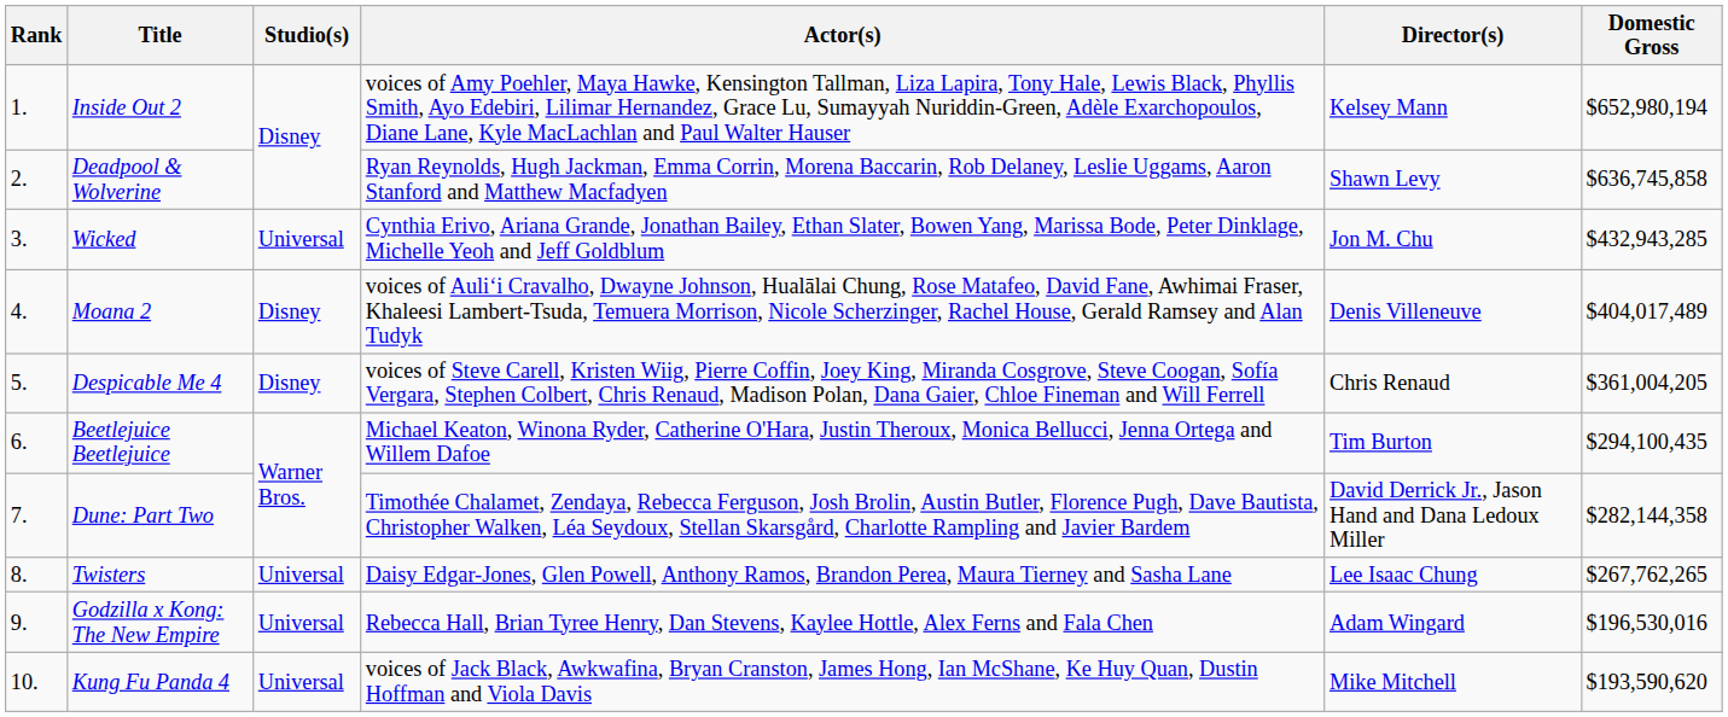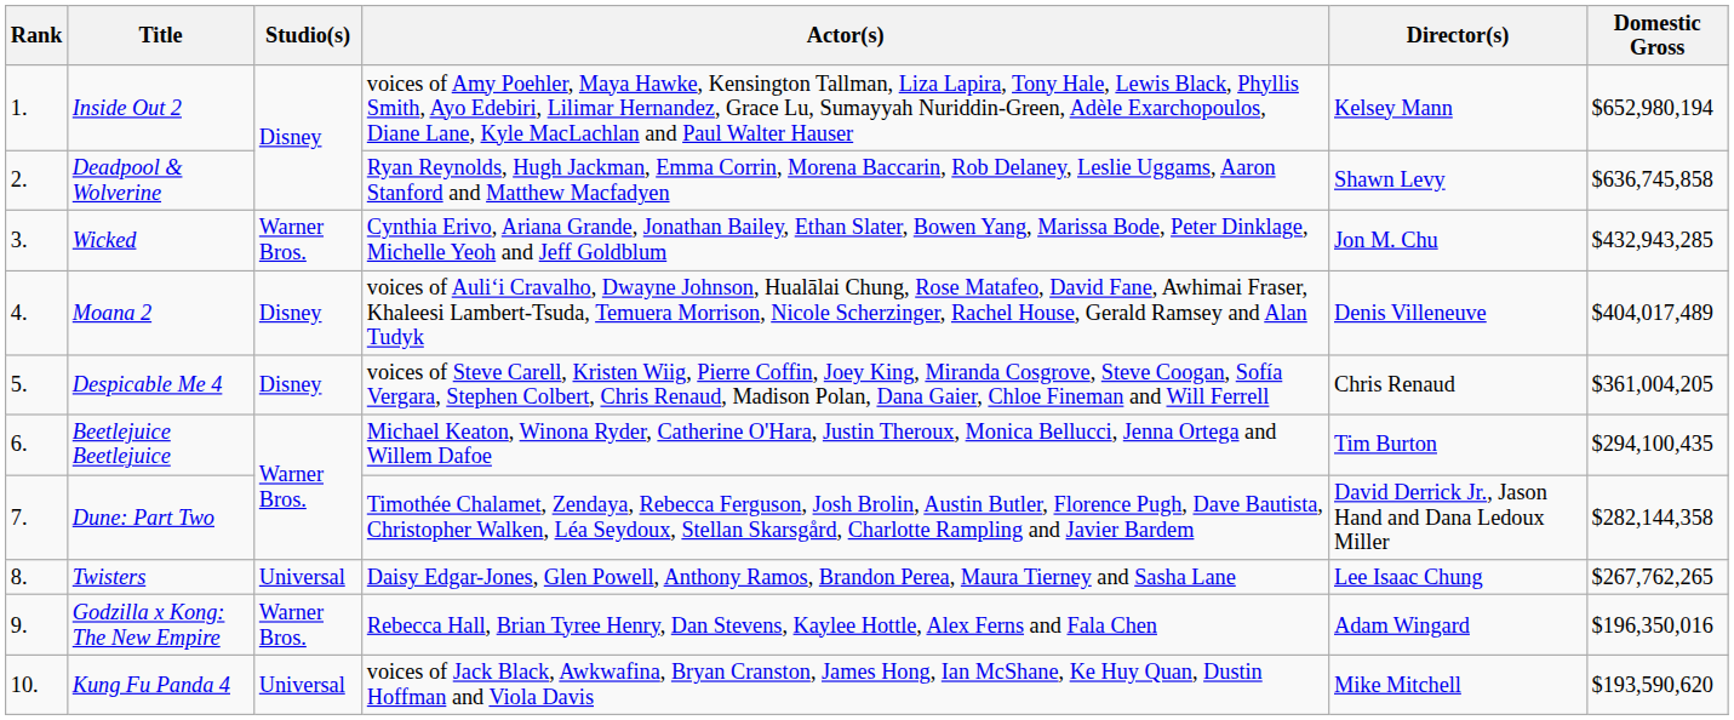Wicked | Studio(s): Universal -> Warner Bros.
Godzilla x Kong: The New Empire | Studio(s): Universal -> Warner Bros.
Godzilla x Kong: The New Empire | Domestic Gross: $196,530,016 -> $196,350,016
